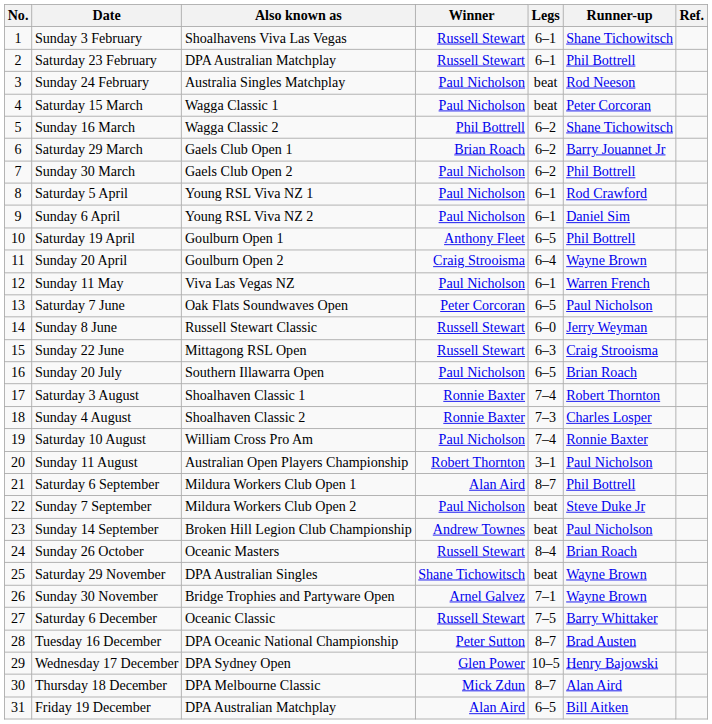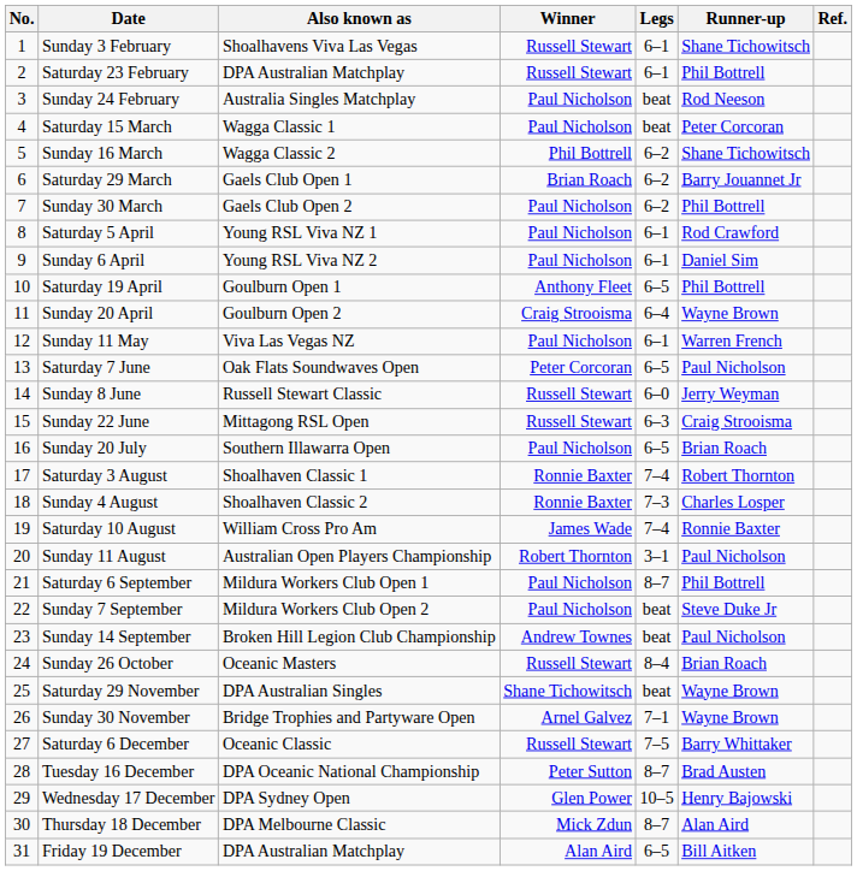Saturday 10 August | Winner: Paul Nicholson -> James Wade
Saturday 6 September | Winner: Alan Aird -> Paul Nicholson
